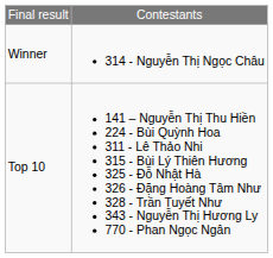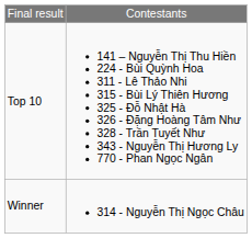rows swapped: Winner <-> Top 10
